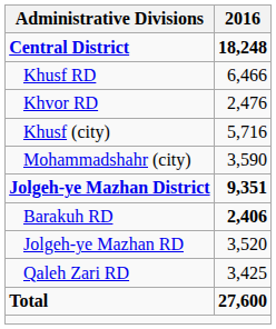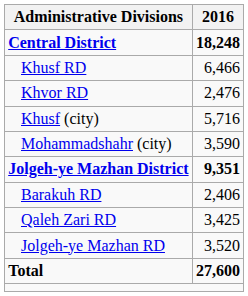Barakuh RD | 2016: bold -> normal
rows swapped: Jolgeh-ye Mazhan RD <-> Qaleh Zari RD
